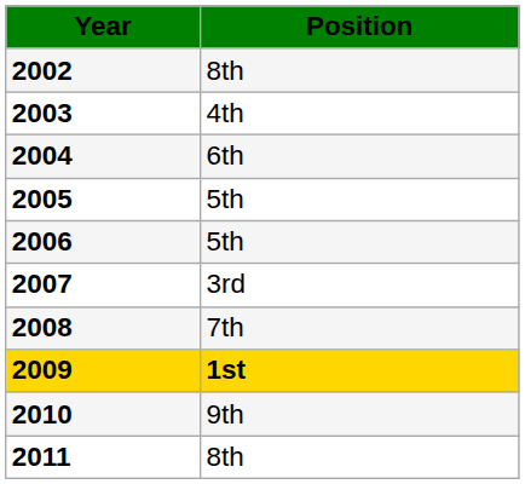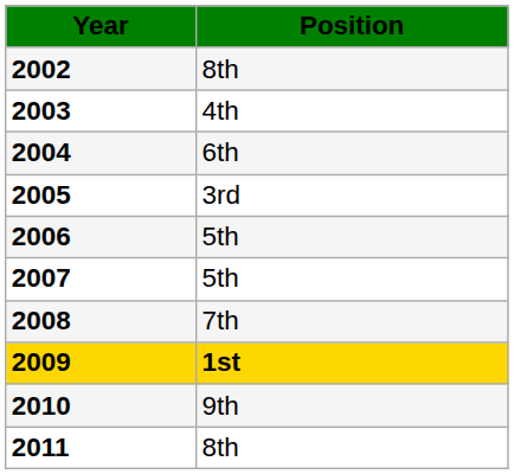2005 | column 2: 5th -> 3rd
2007 | column 2: 3rd -> 5th
